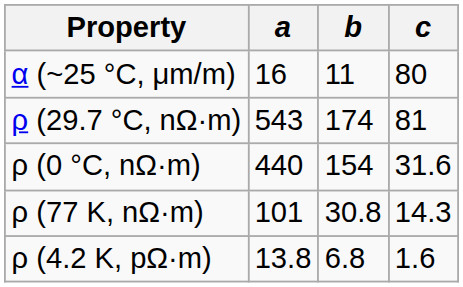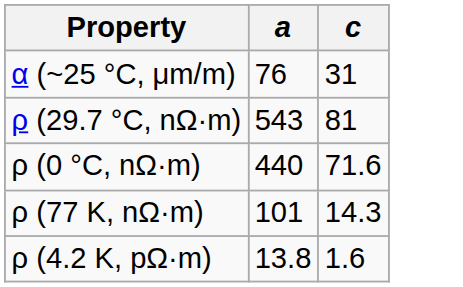- column: b | 11 | 174 | 154 | 30.8 | 6.8
α (~25 °C, μm/m) | a: 16 -> 76
α (~25 °C, μm/m) | c: 80 -> 31
ρ (0 °C, nΩ·m) | c: 31.6 -> 71.6
